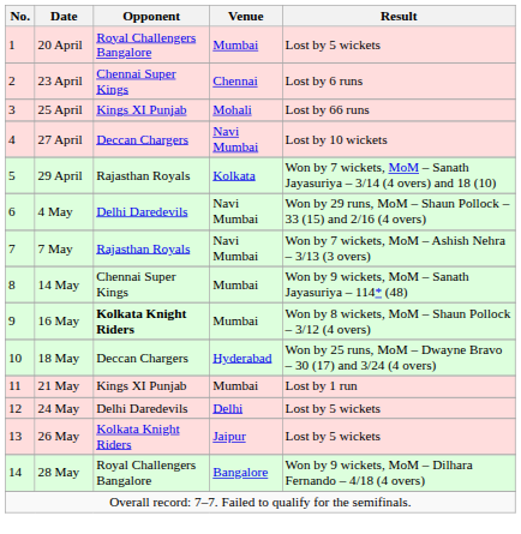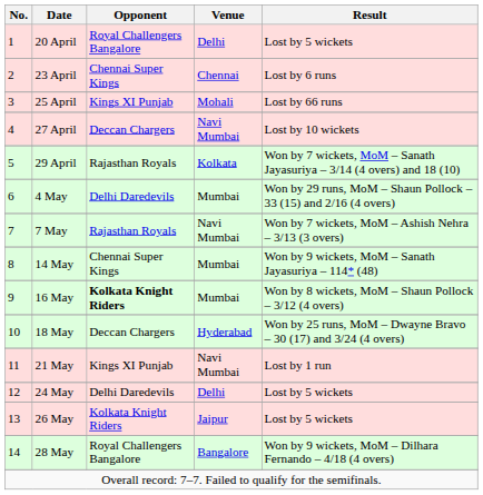20 April | Venue: Mumbai -> Delhi
4 May | Venue: Navi Mumbai -> Mumbai
21 May | Venue: Mumbai -> Navi Mumbai
